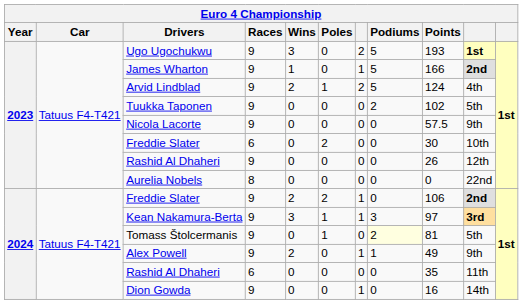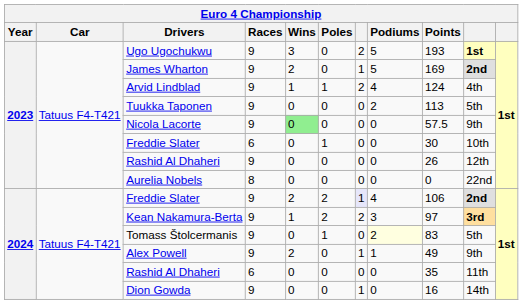James Wharton | Wins: 1 -> 2
James Wharton | Points: 166 -> 169
Arvid Lindblad | Wins: 2 -> 1
Arvid Lindblad | Podiums: 5 -> 4
Tuukka Taponen | Points: 102 -> 113
Nicola Lacorte | Wins: no background -> lightgreen background
Freddie Slater / 6 | Poles: 2 -> 1
Freddie Slater / 9 | column 7: no background -> lavender background
Freddie Slater / 9 | Podiums: 0 -> 4
Kean Nakamura-Berta | Wins: 3 -> 1
Kean Nakamura-Berta | Poles: 1 -> 2
Kean Nakamura-Berta | column 7: 1 -> 2
Tomass Štolcermanis | Points: 81 -> 83
